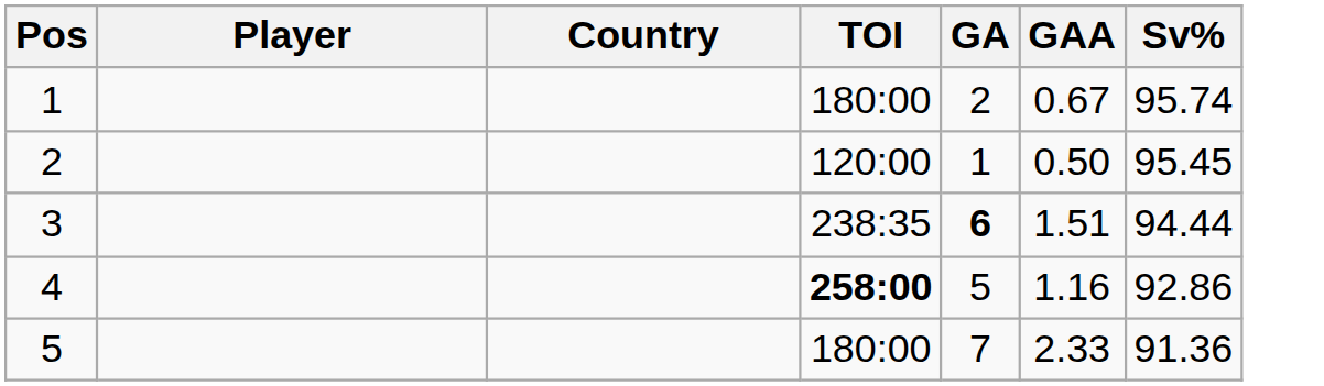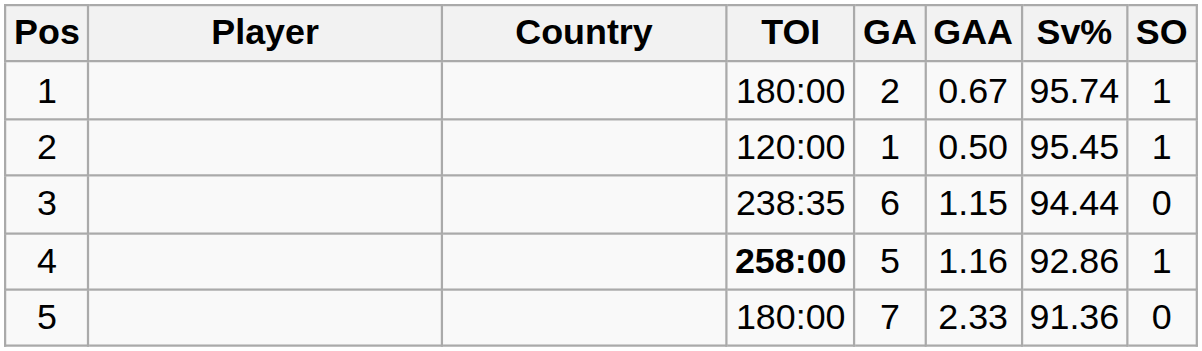+ column: SO | 1 | 1 | 0 | 1 | 0
3 | GA: bold -> normal
3 | GAA: 1.51 -> 1.15
